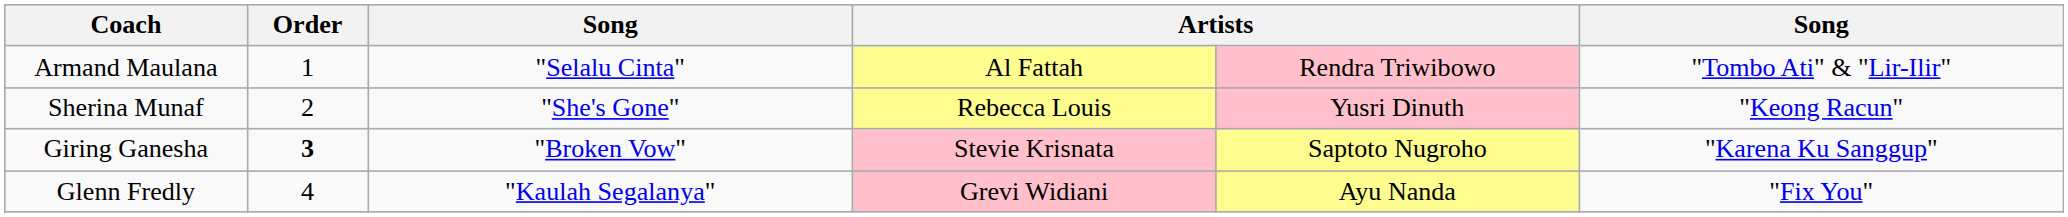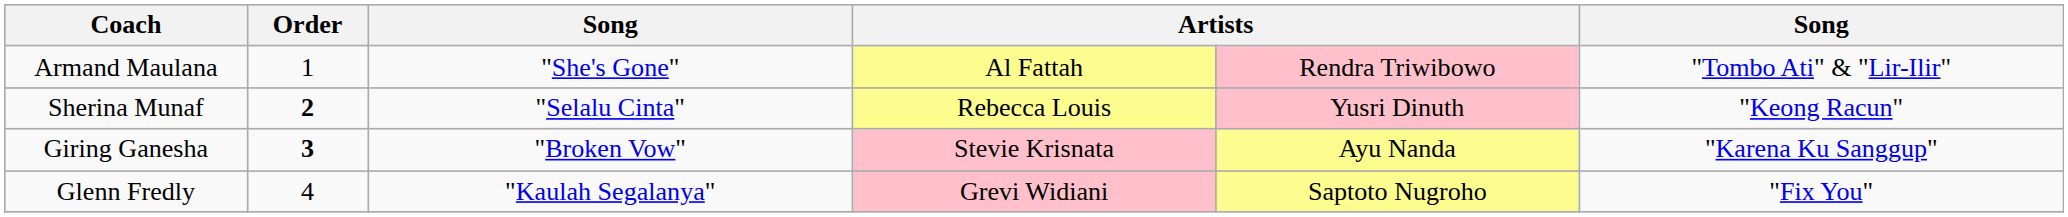Armand Maulana | column 3: "Selalu Cinta" -> "She's Gone"
Sherina Munaf | Order: normal -> bold
Sherina Munaf | column 3: "She's Gone" -> "Selalu Cinta"
Giring Ganesha | column 5: Saptoto Nugroho -> Ayu Nanda
Glenn Fredly | column 5: Ayu Nanda -> Saptoto Nugroho
